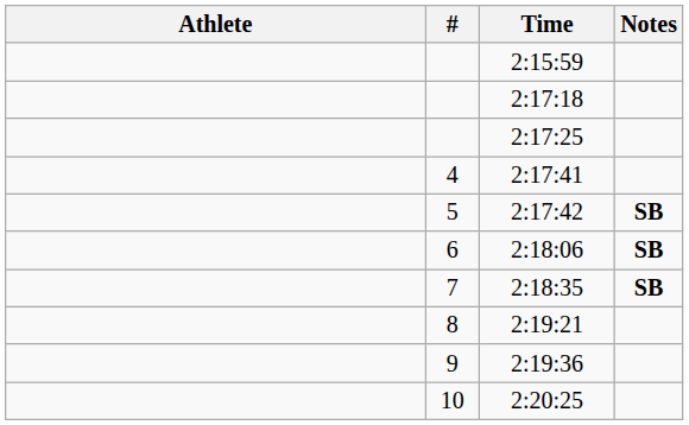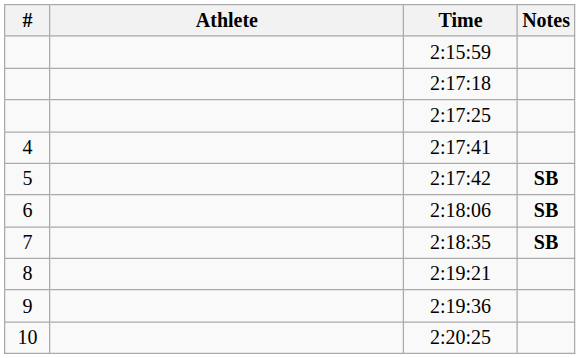columns swapped: # <-> Athlete
